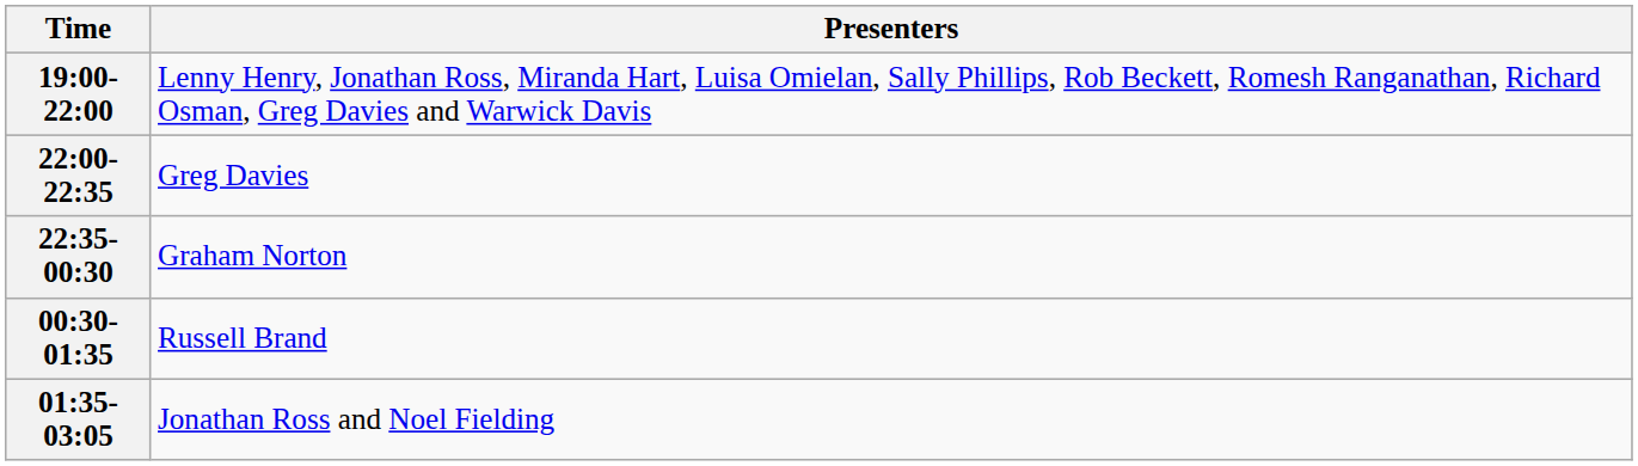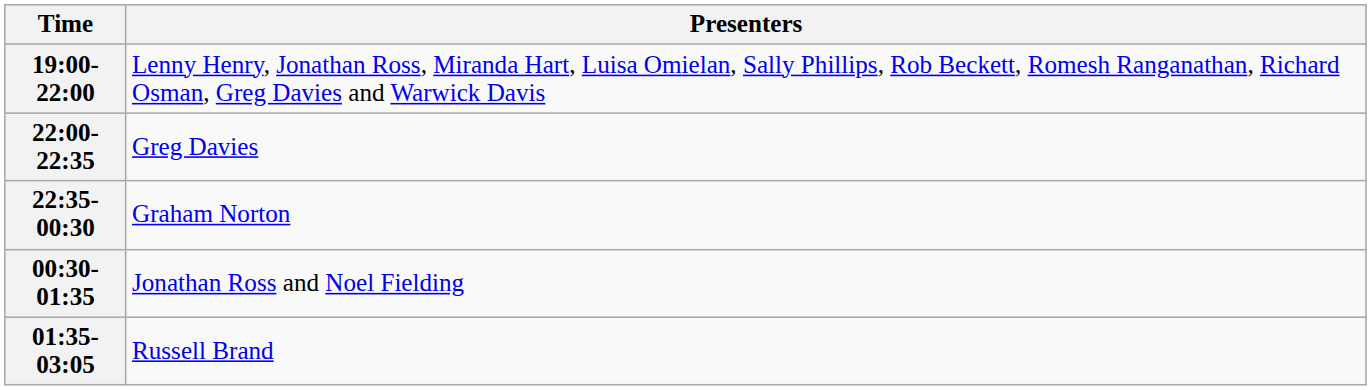00:30-01:35 | Presenters: Russell Brand -> Jonathan Ross and Noel Fielding
01:35-03:05 | Presenters: Jonathan Ross and Noel Fielding -> Russell Brand
